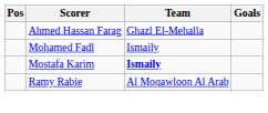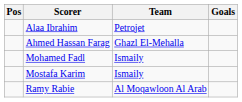+ row: Alaa Ibrahim | Petrojet
Mostafa Karim | Team: bold -> normal
